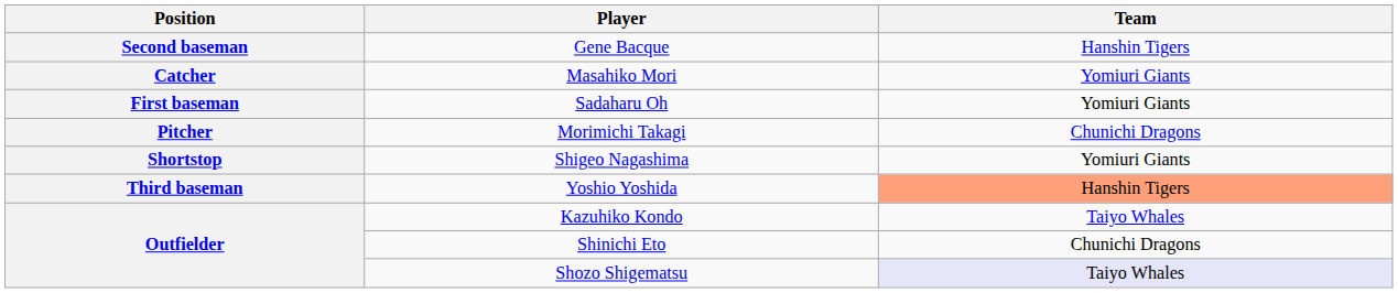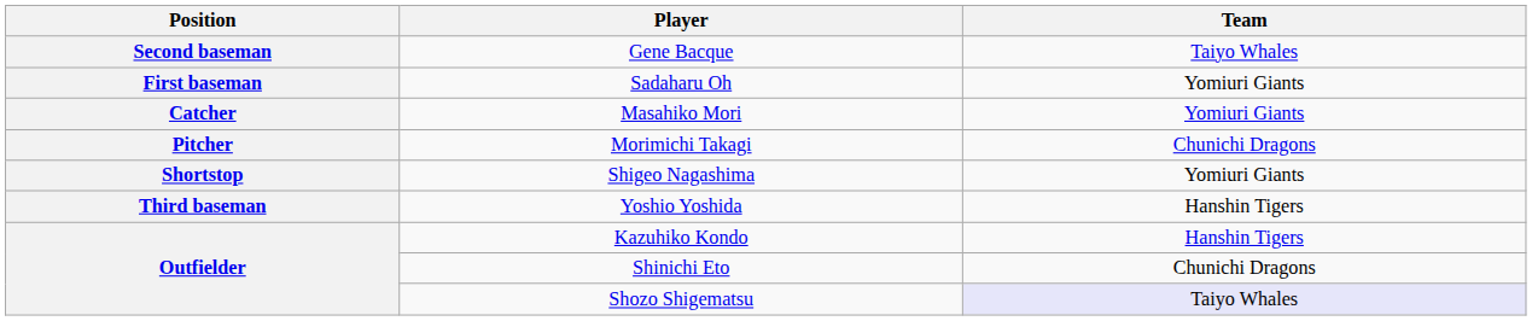Gene Bacque | Team: Hanshin Tigers -> Taiyo Whales
rows swapped: Masahiko Mori <-> Sadaharu Oh
Yoshio Yoshida | Team: lightsalmon background -> no background
Kazuhiko Kondo | Team: Taiyo Whales -> Hanshin Tigers
